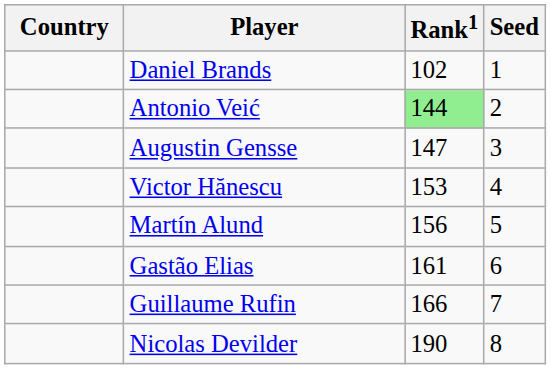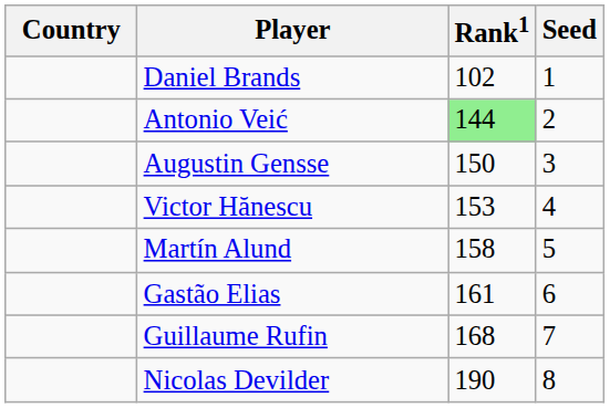Augustin Gensse | Rank1: 147 -> 150
Martín Alund | Rank1: 156 -> 158
Guillaume Rufin | Rank1: 166 -> 168
